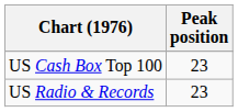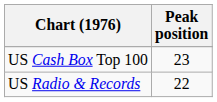US Radio & Records | Peak position: 23 -> 22
